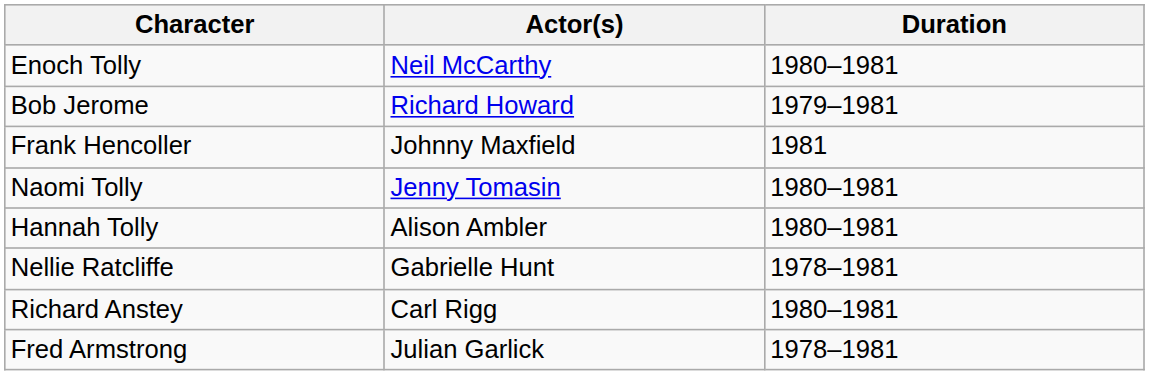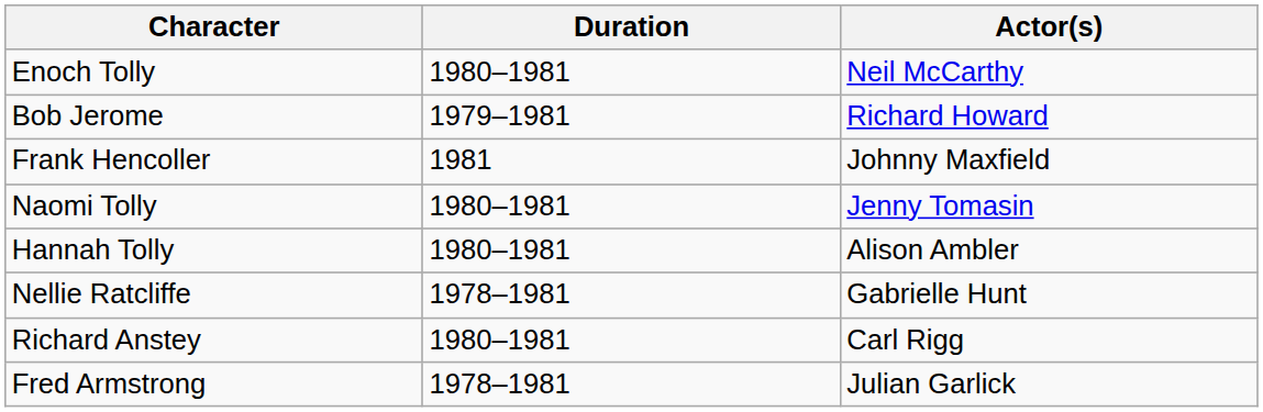columns swapped: Actor(s) <-> Duration
